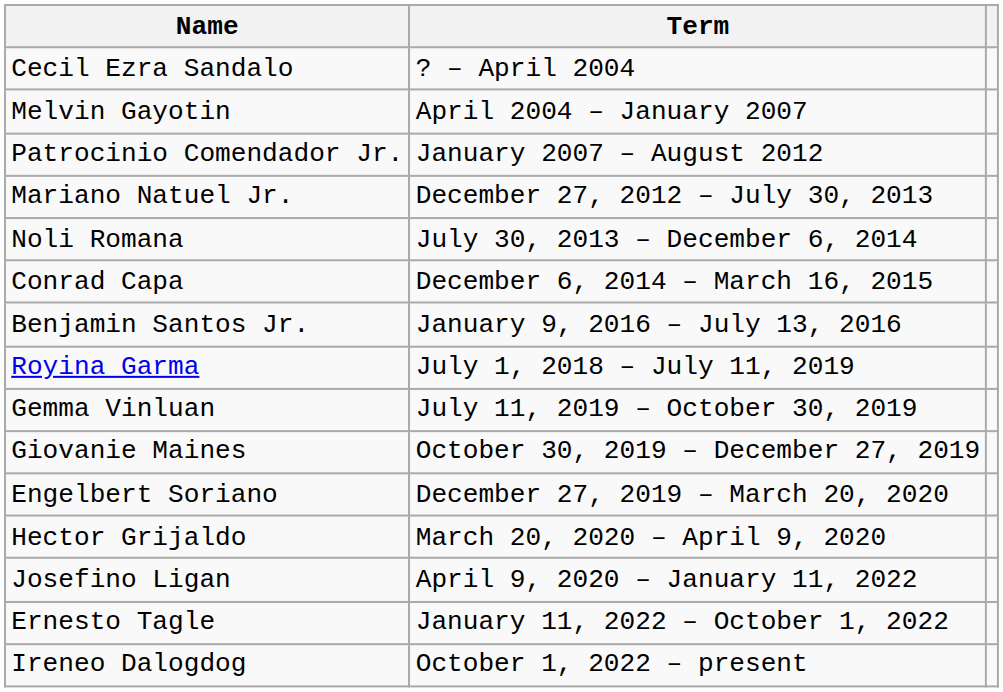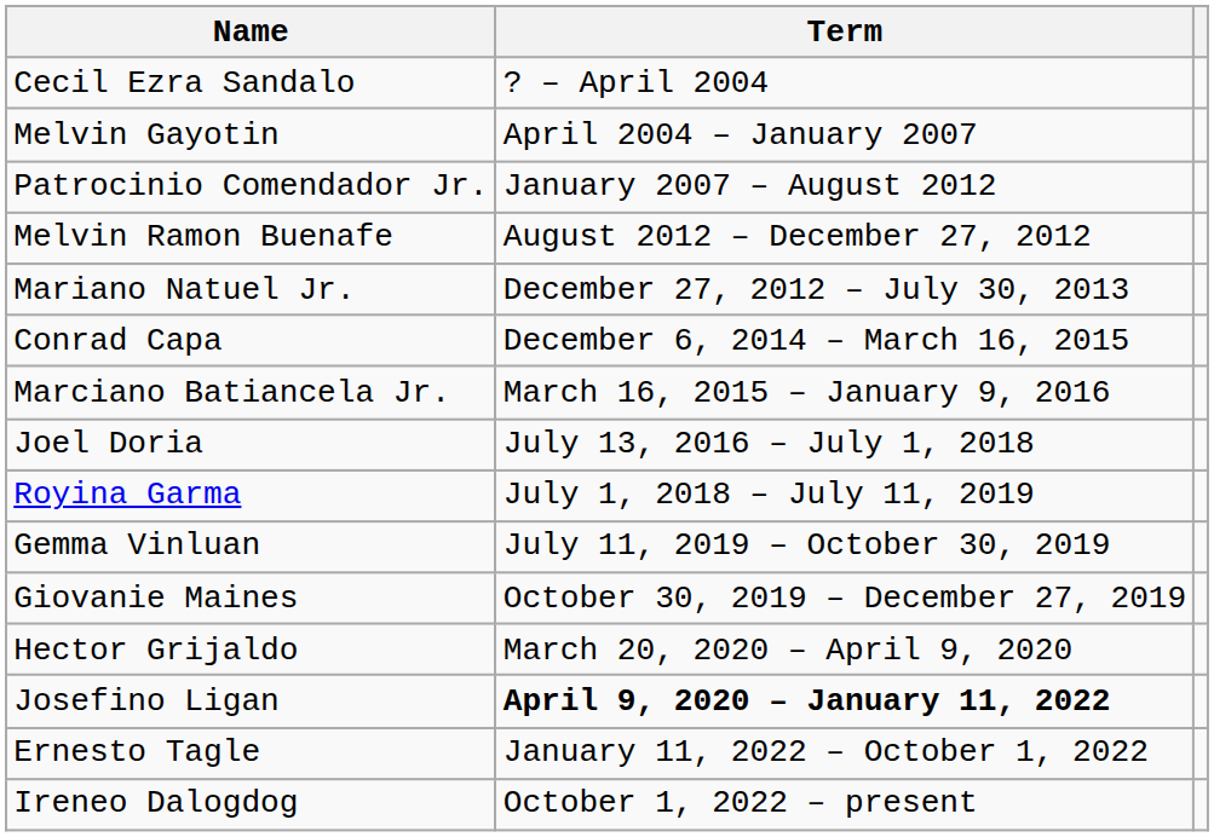+ row: Melvin Ramon Buenafe | August 2012 – December 27, 2012
- row: Noli Romana | July 30, 2013 – December 6, 2014
+ row: Marciano Batiancela Jr. | March 16, 2015 – January 9, 2016
- row: Benjamin Santos Jr. | January 9, 2016 – July 13, 2016
+ row: Joel Doria | July 13, 2016 – July 1, 2018
- row: Engelbert Soriano | December 27, 2019 – March 20, 2020
Josefino Ligan | Term: normal -> bold
